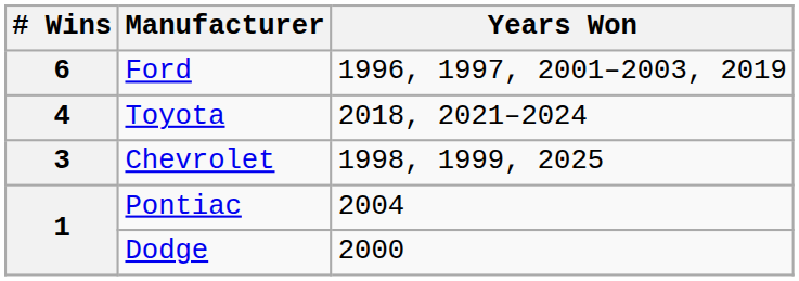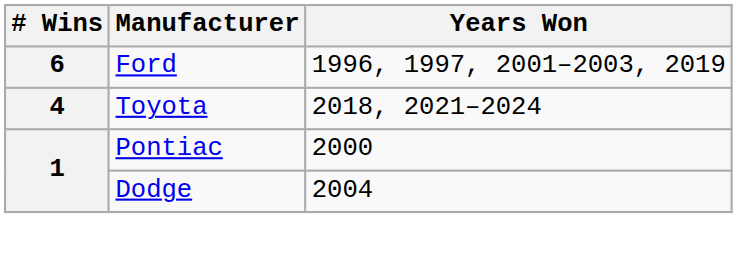- row: 3 | Chevrolet | 1998, 1999, 2025
Pontiac | Years Won: 2004 -> 2000
Dodge | Years Won: 2000 -> 2004
